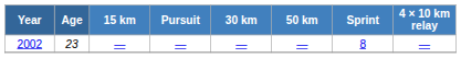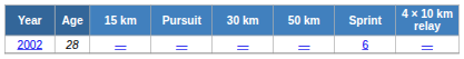2002 | Age: 23 -> 28
2002 | Sprint: 8 -> 6
